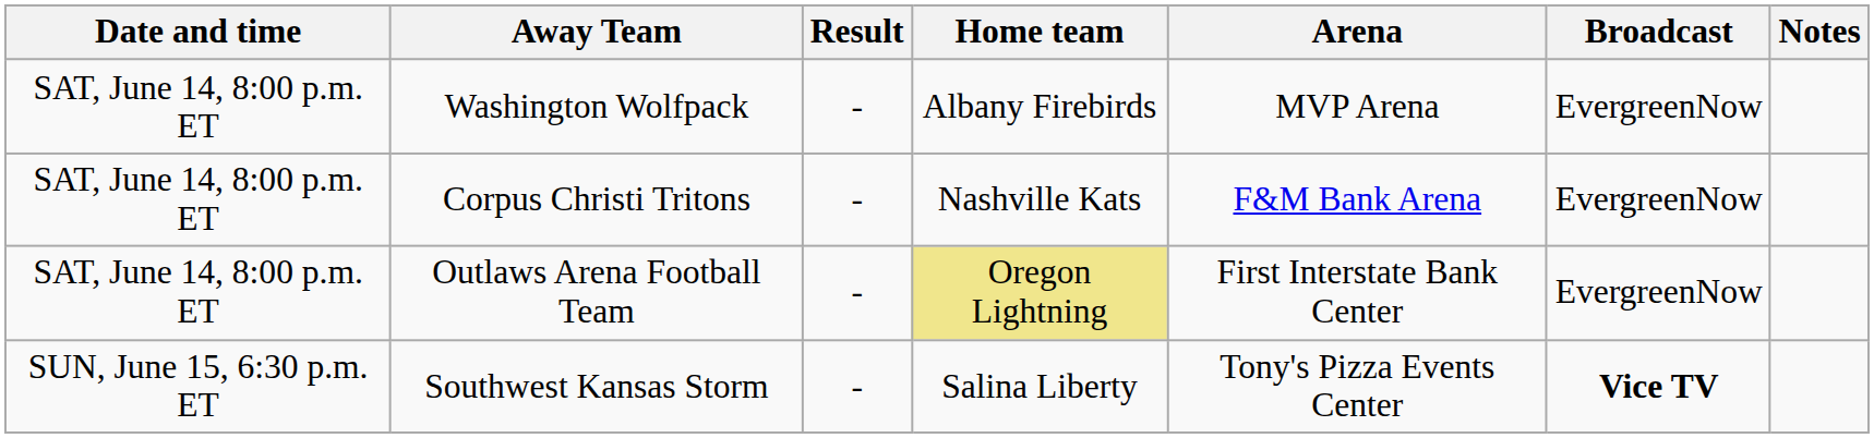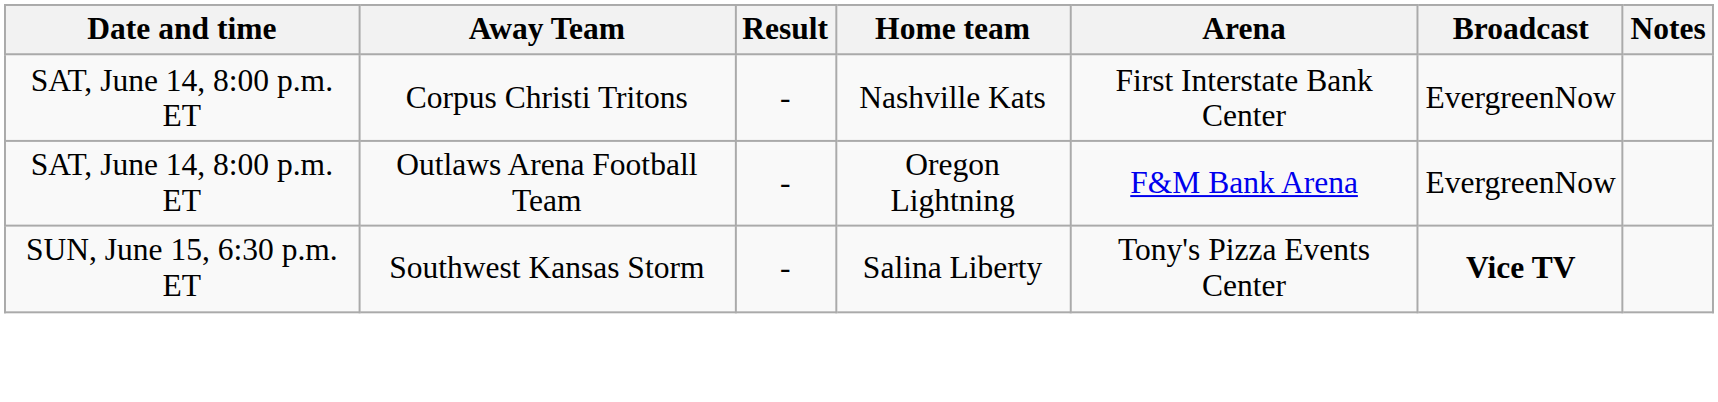- row: SAT, June 14, 8:00 p.m. ET | Washington Wolfpack | - | Albany Firebirds | MVP Arena | EvergreenNow
Corpus Christi Tritons | Arena: F&M Bank Arena -> First Interstate Bank Center
Outlaws Arena Football Team | Home team: khaki background -> no background
Outlaws Arena Football Team | Arena: First Interstate Bank Center -> F&M Bank Arena
